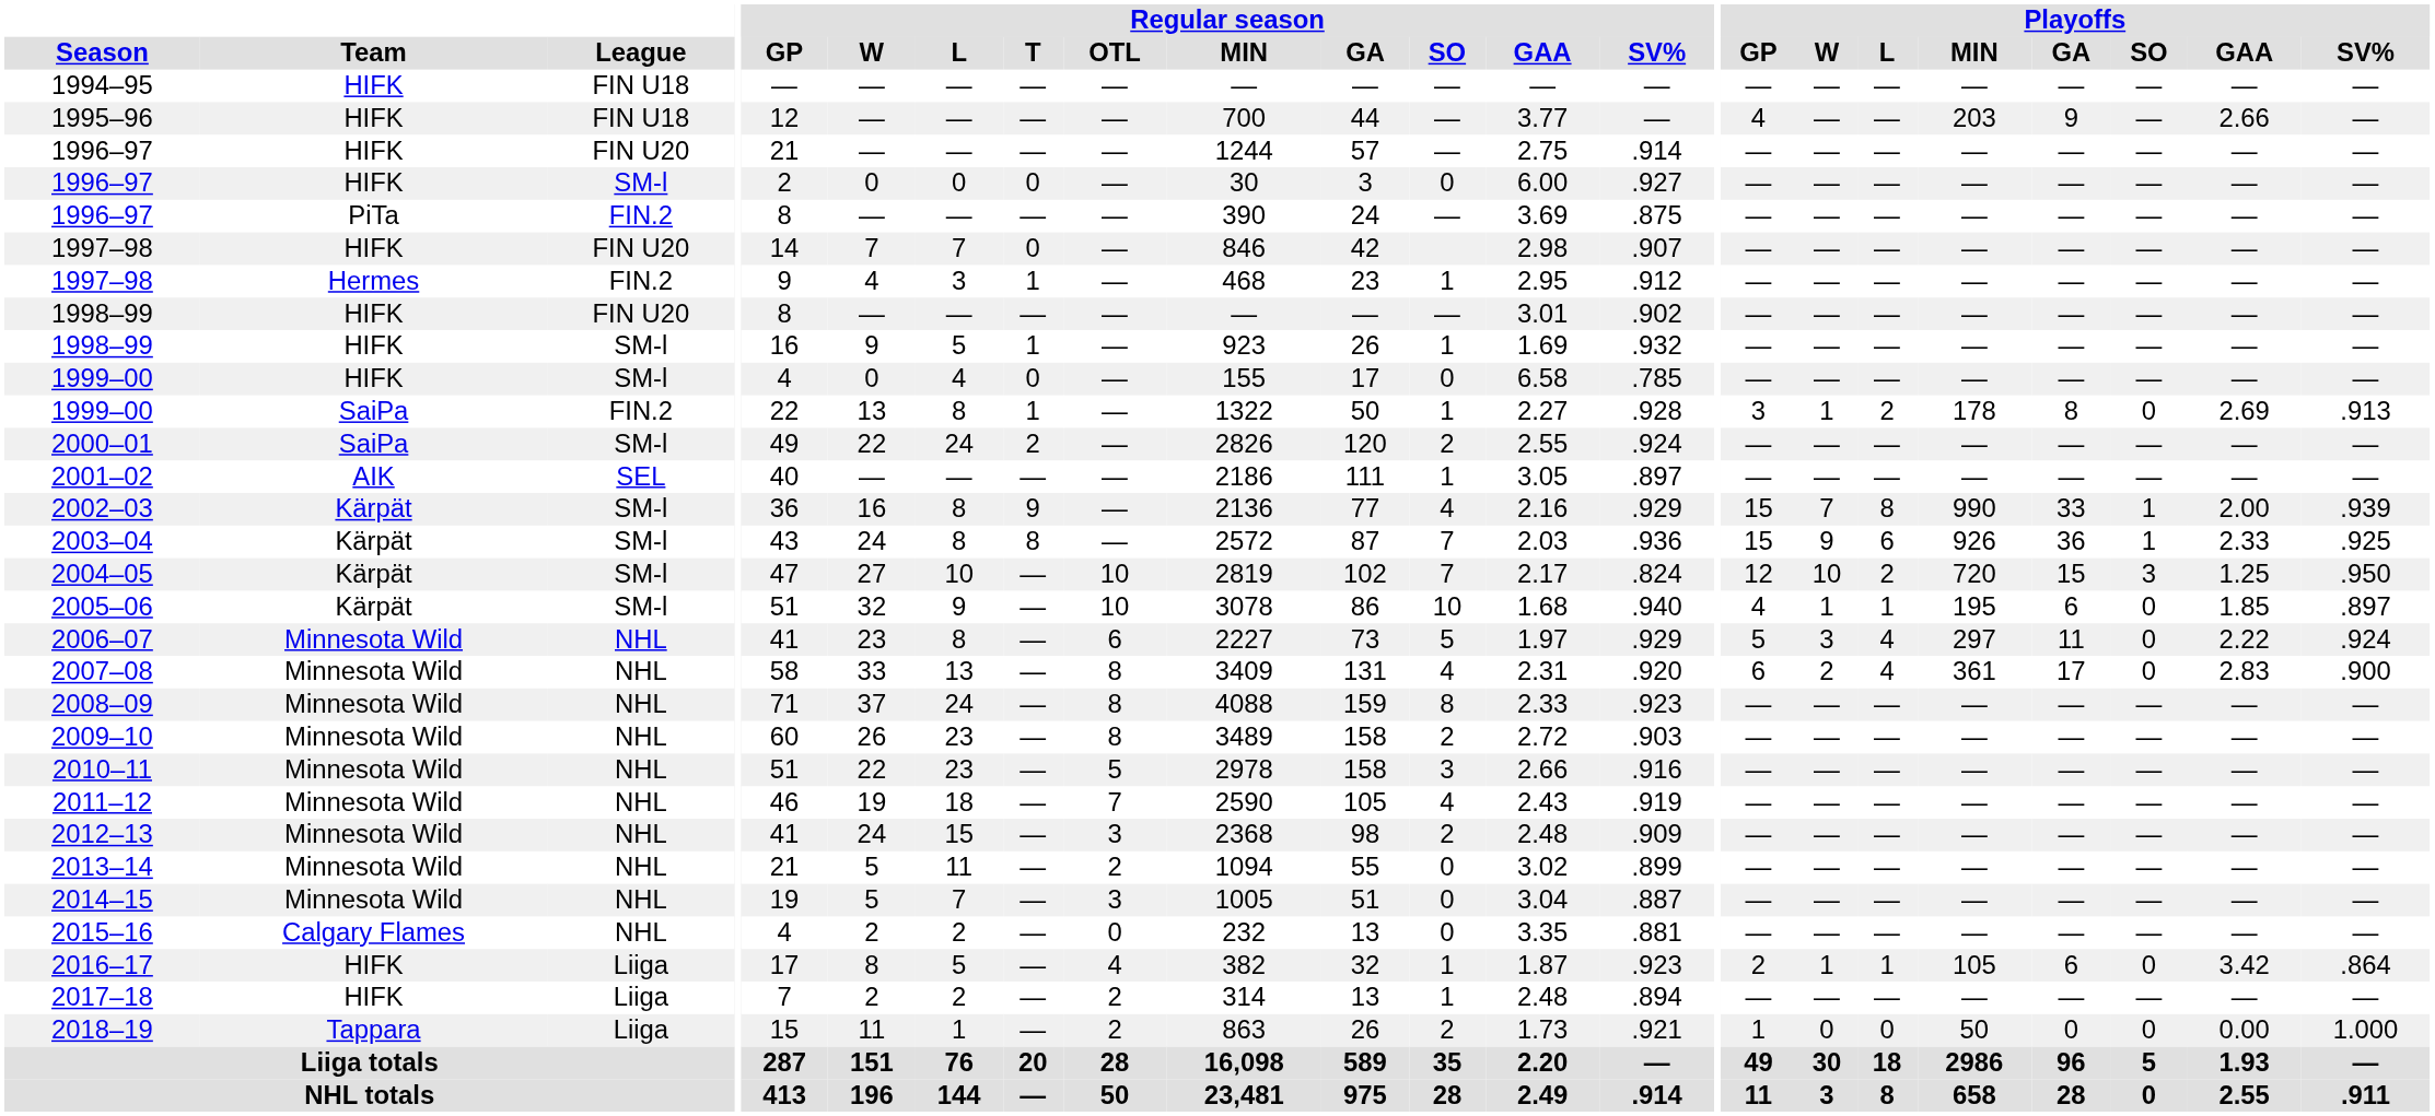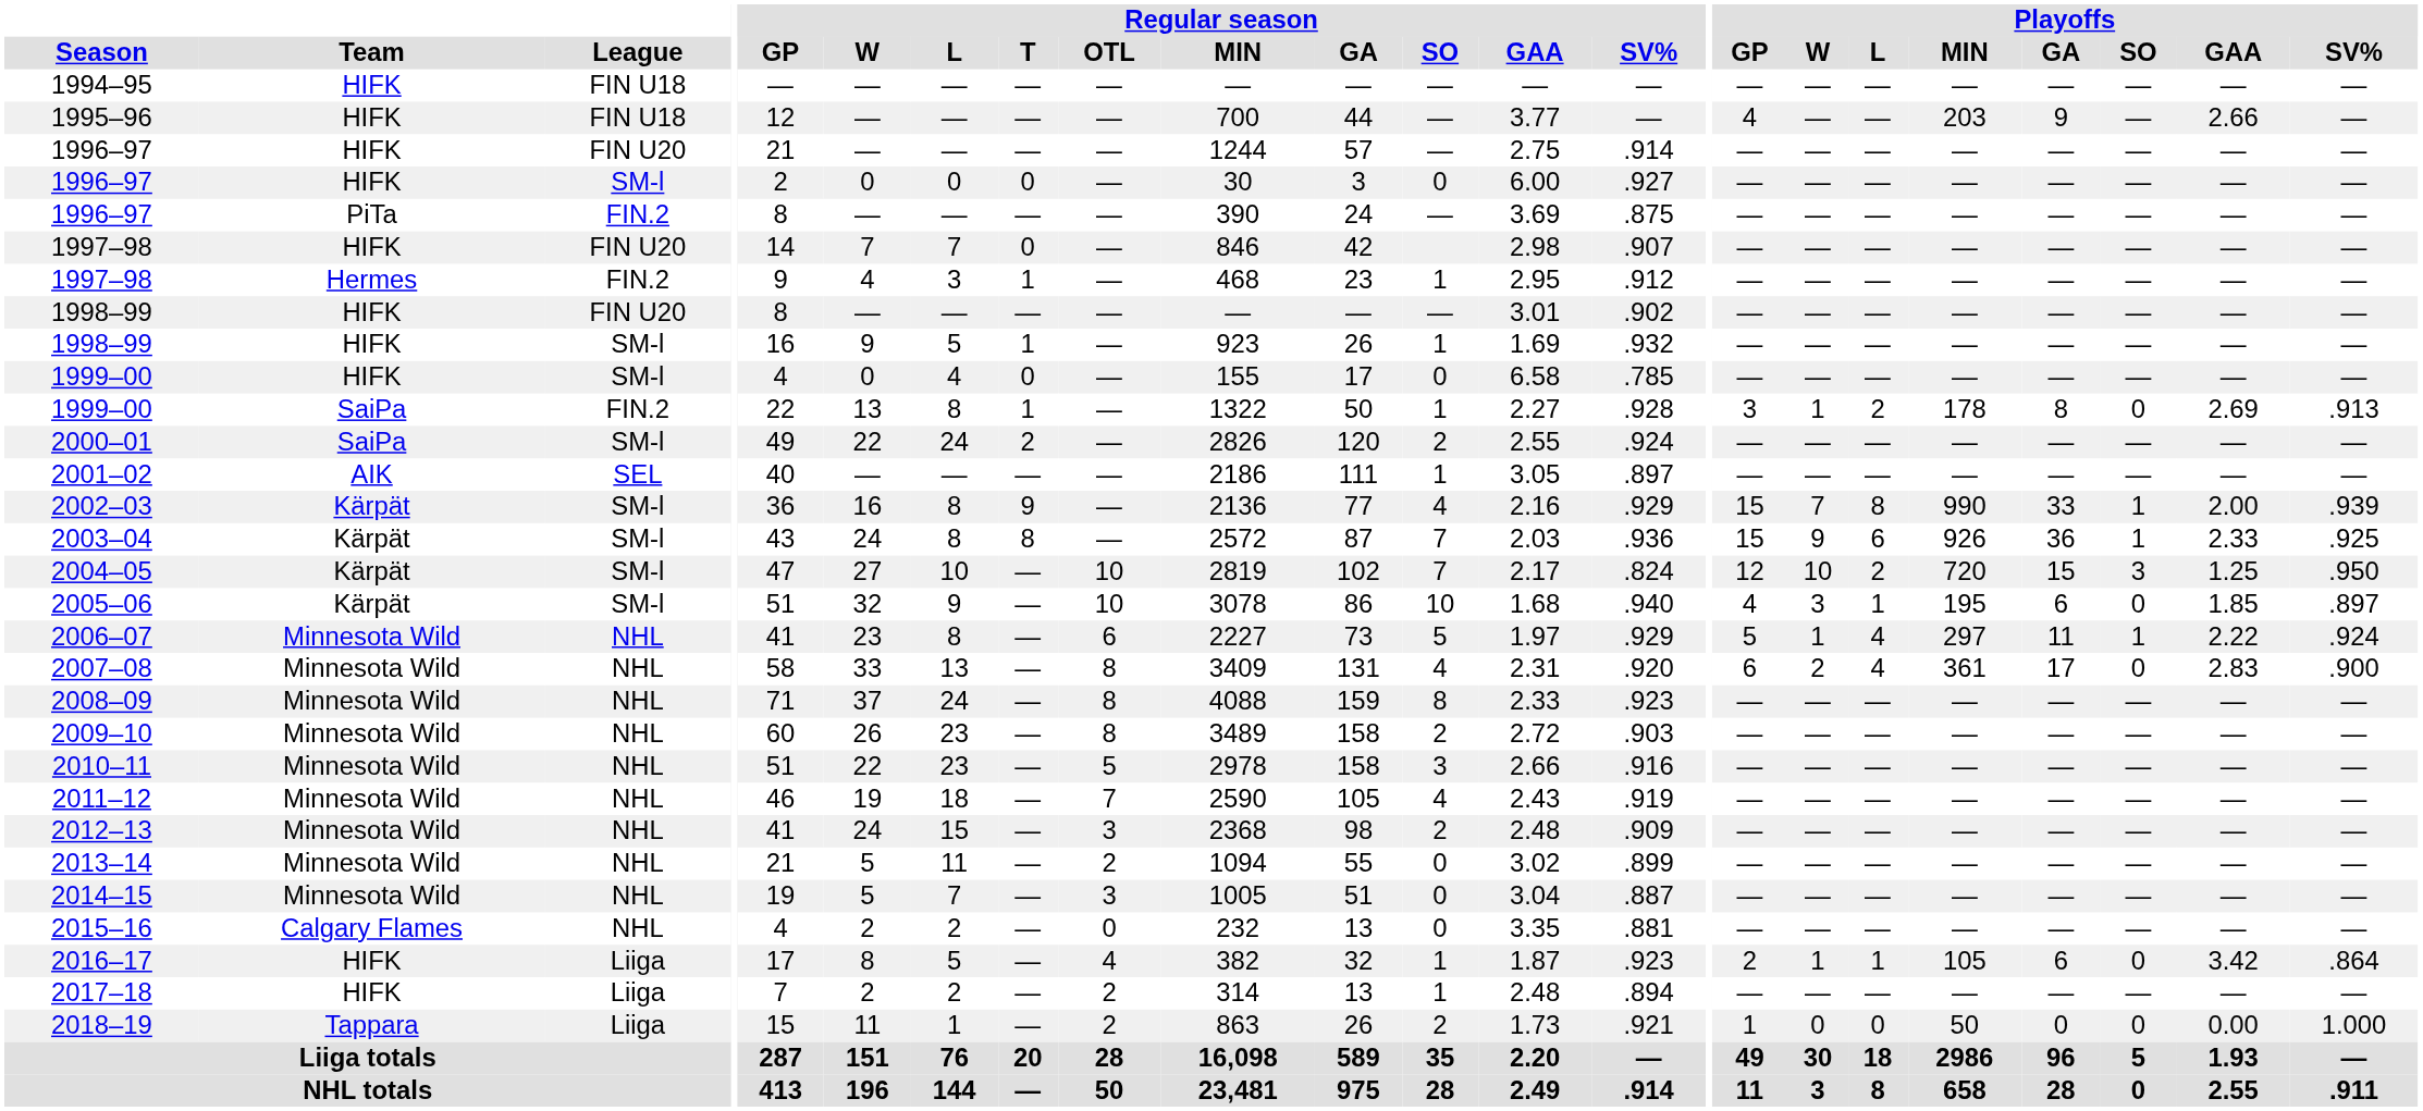2005–06 | Playoffs / W: 1 -> 3
2006–07 | Playoffs / W: 3 -> 1
2006–07 | Playoffs / SO: 0 -> 1
